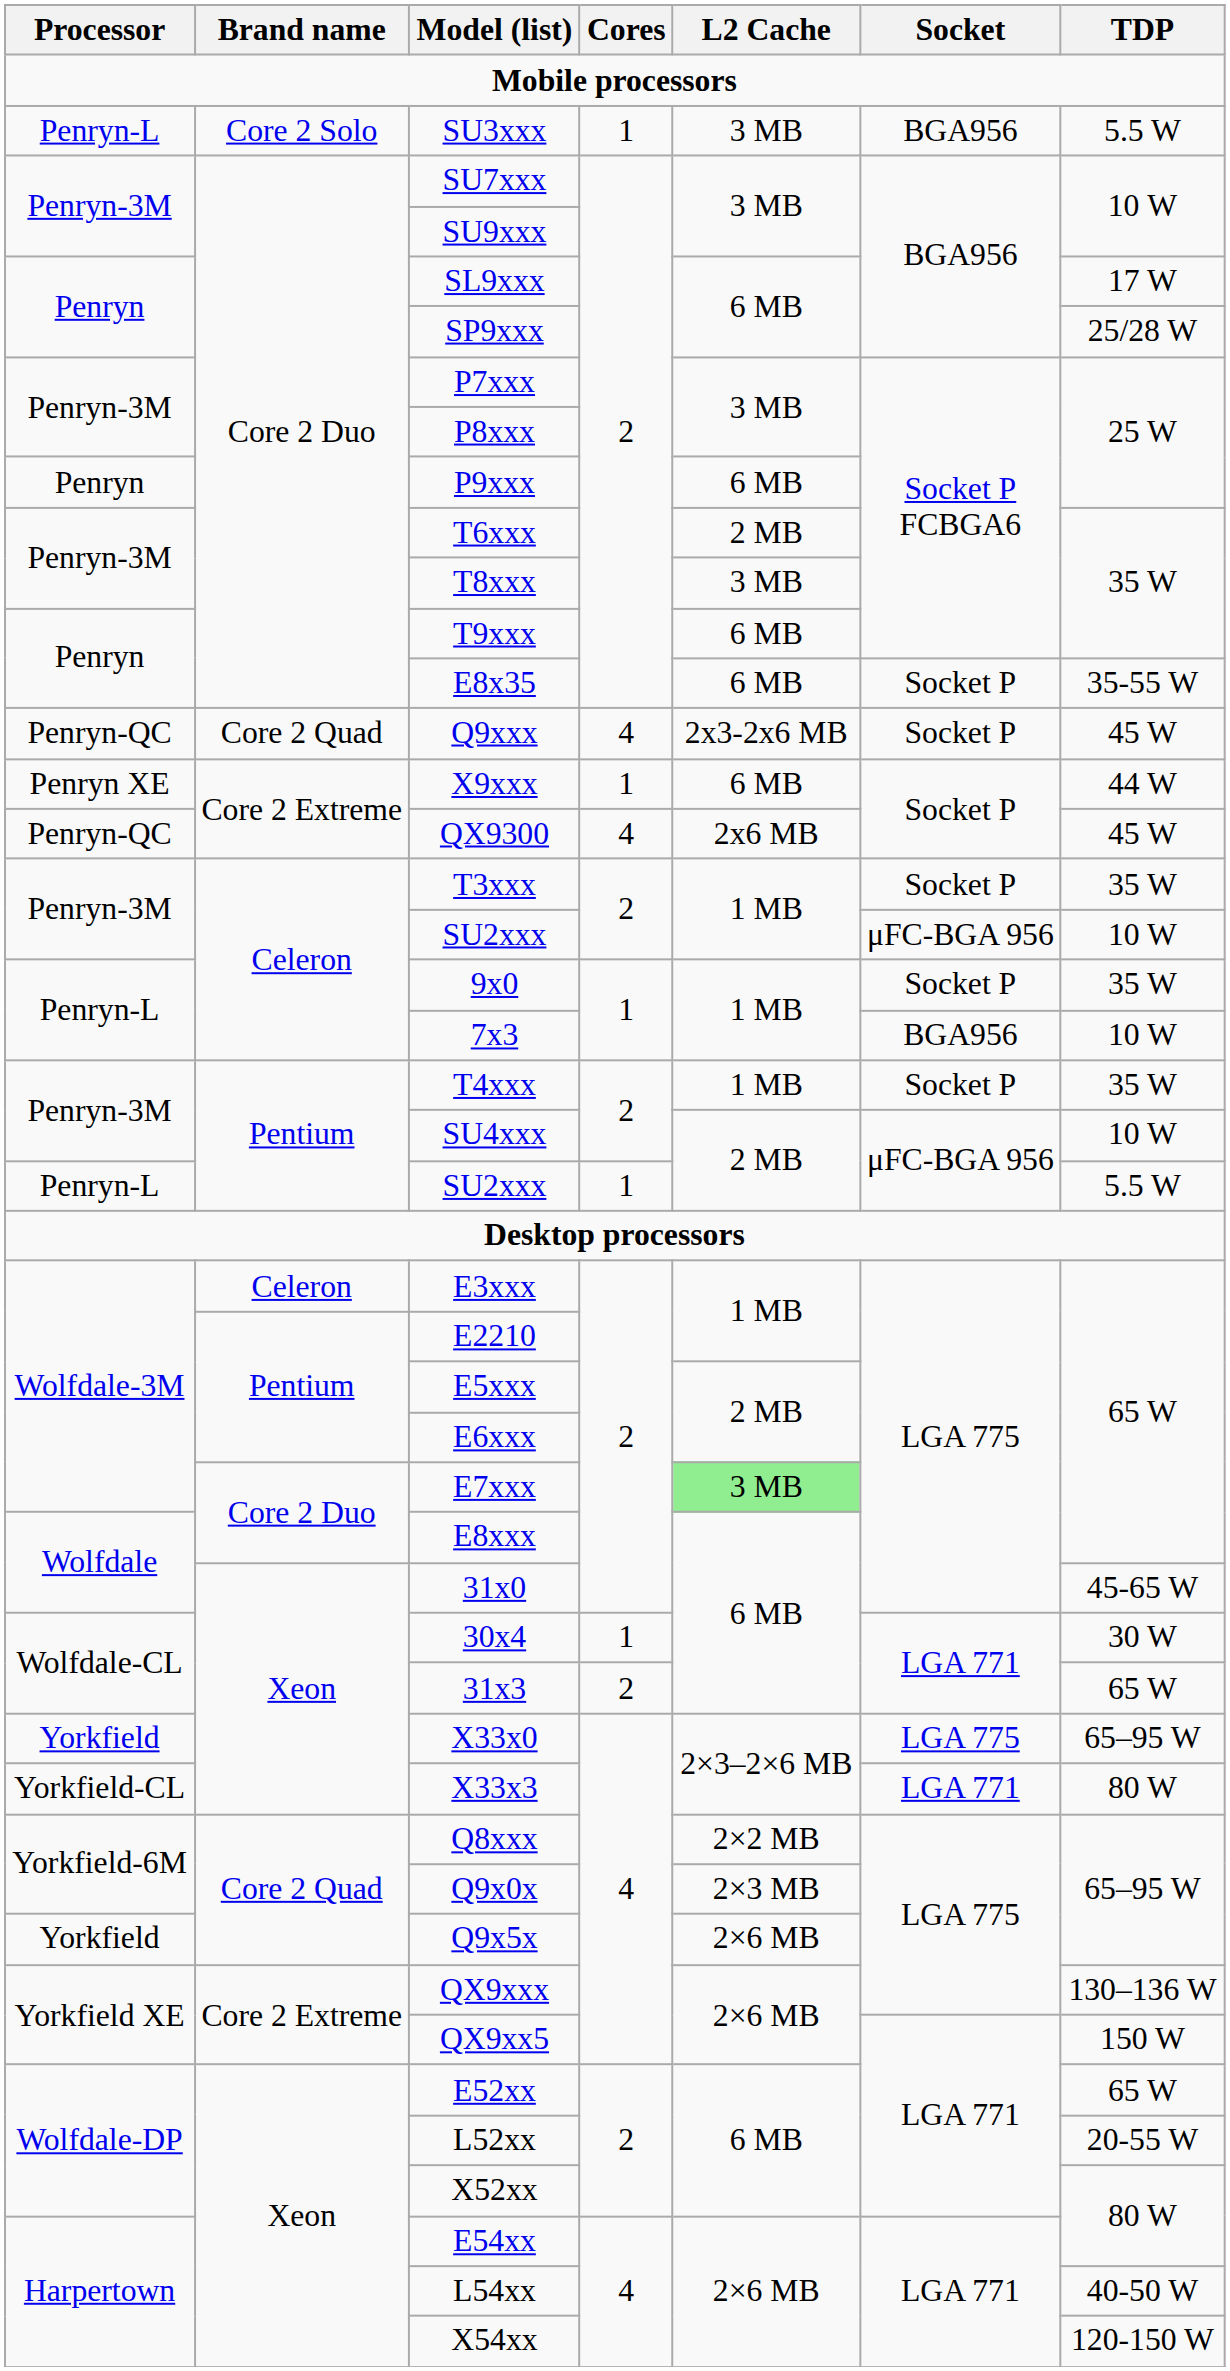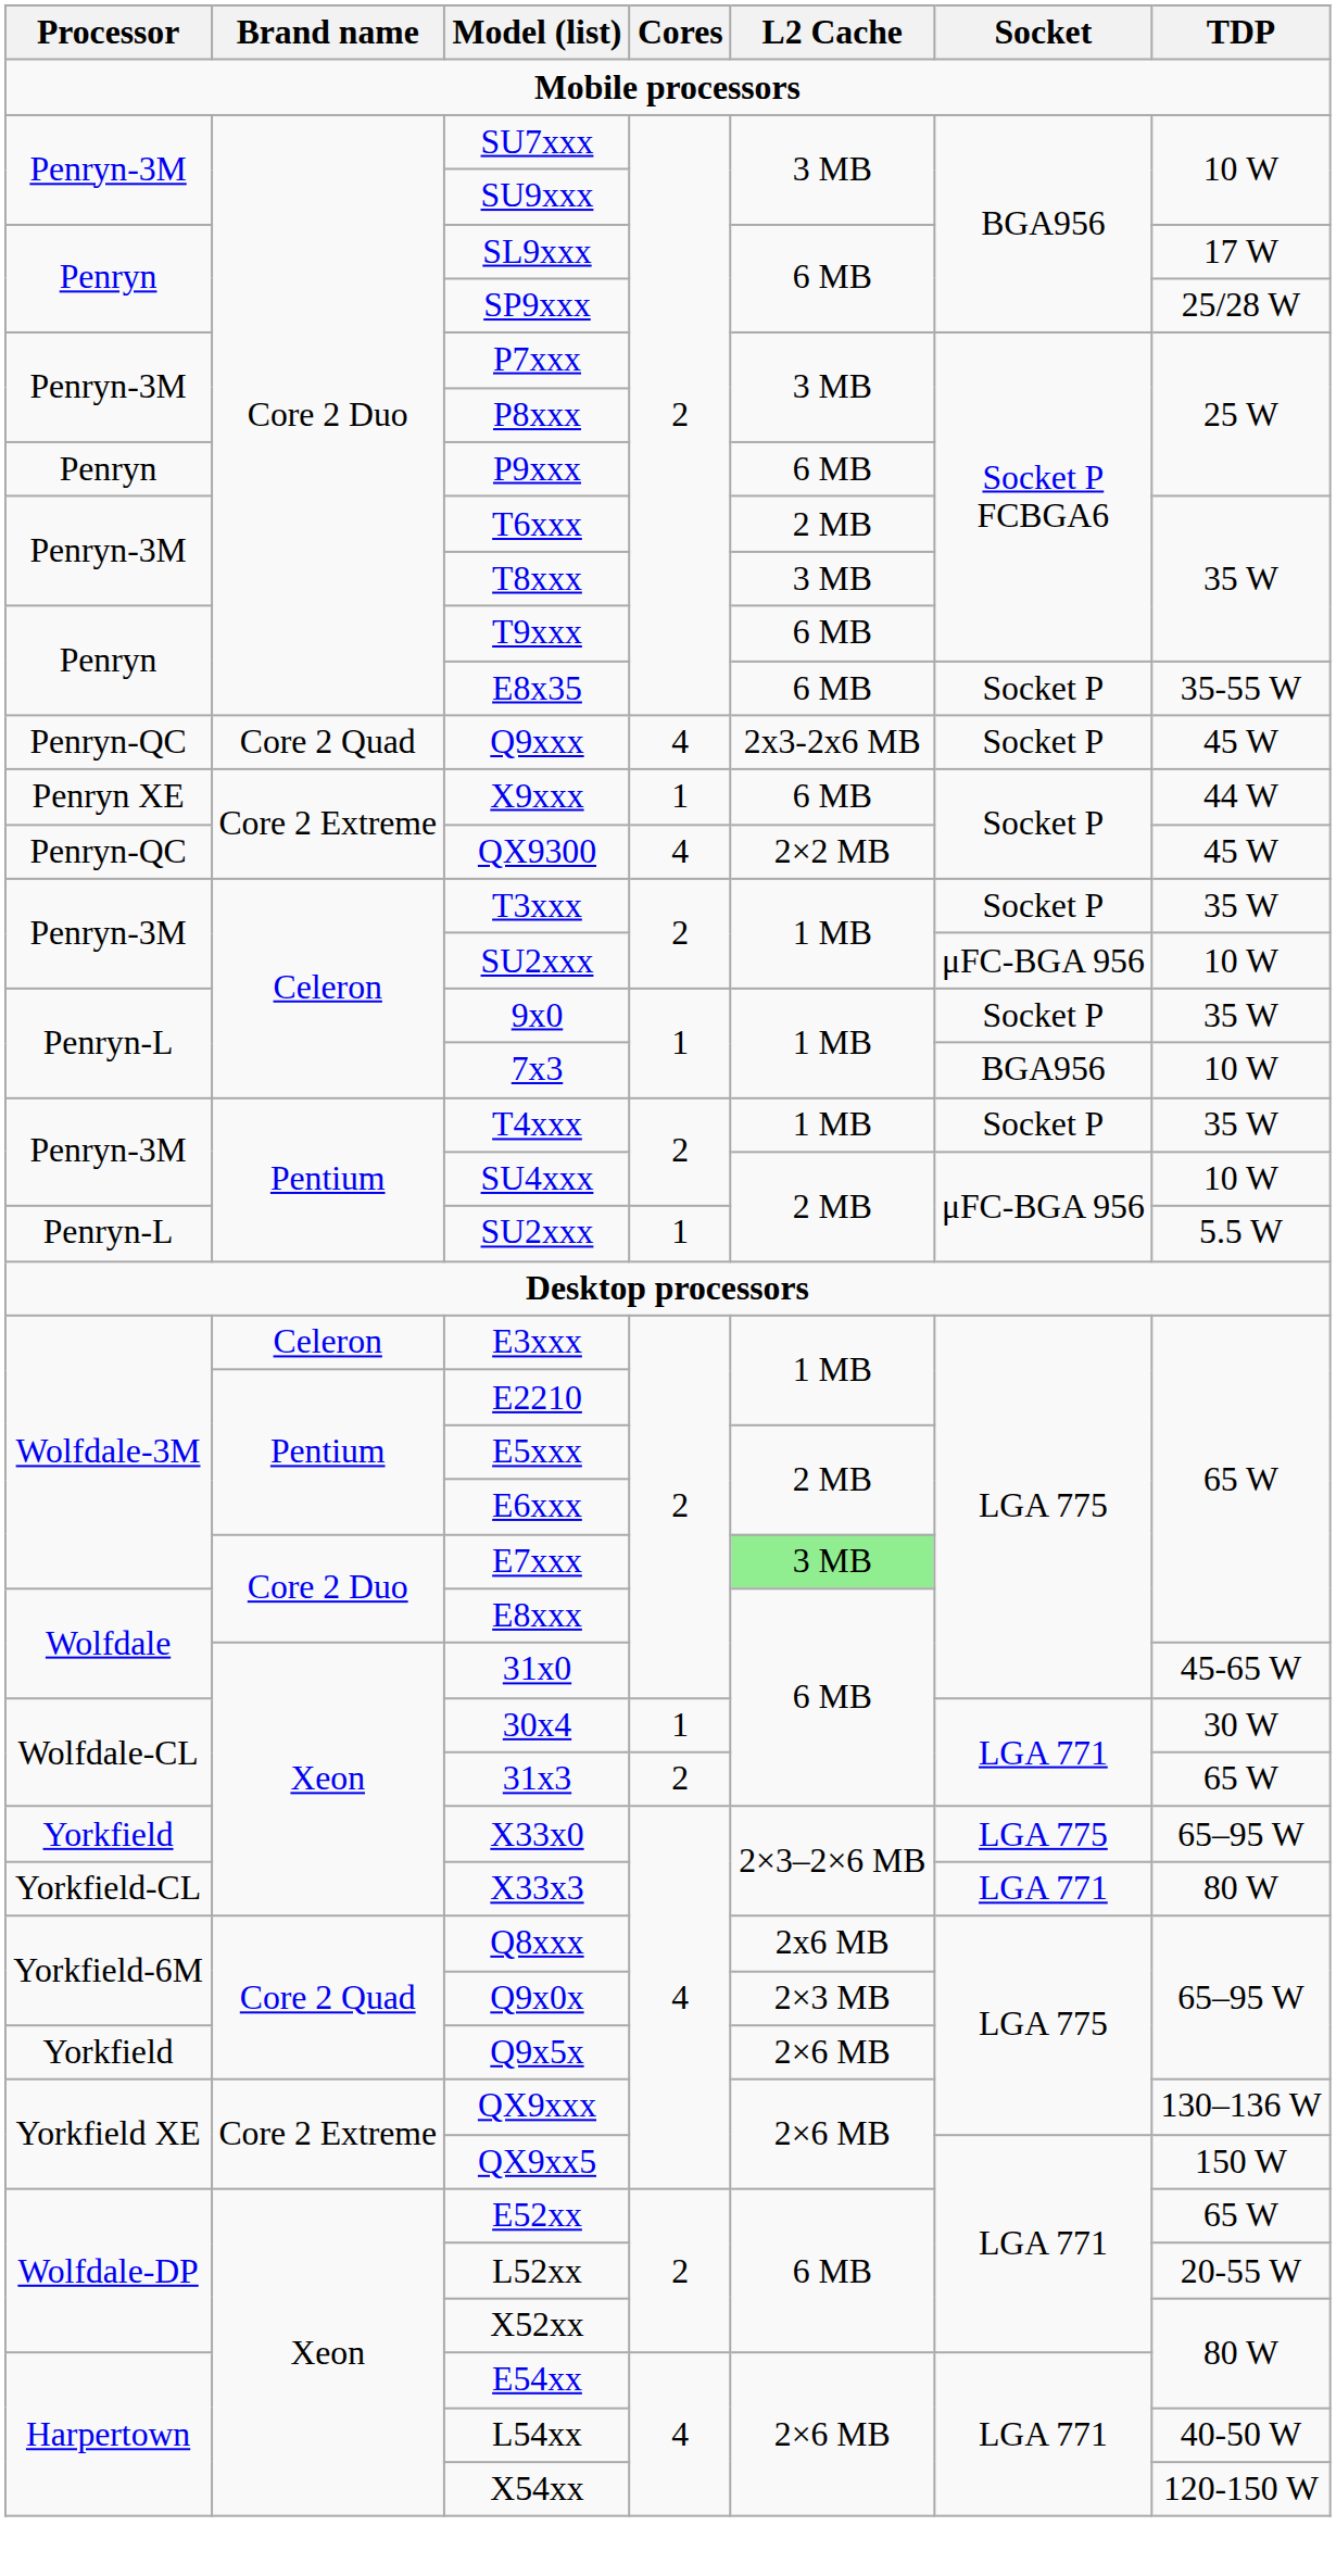- row: Penryn-L | Core 2 Solo | SU3xxx | 1 | 3 MB | BGA956 | 5.5 W
QX9300 | L2 Cache: 2x6 MB -> 2×2 MB
Q8xxx | L2 Cache: 2×2 MB -> 2x6 MB
